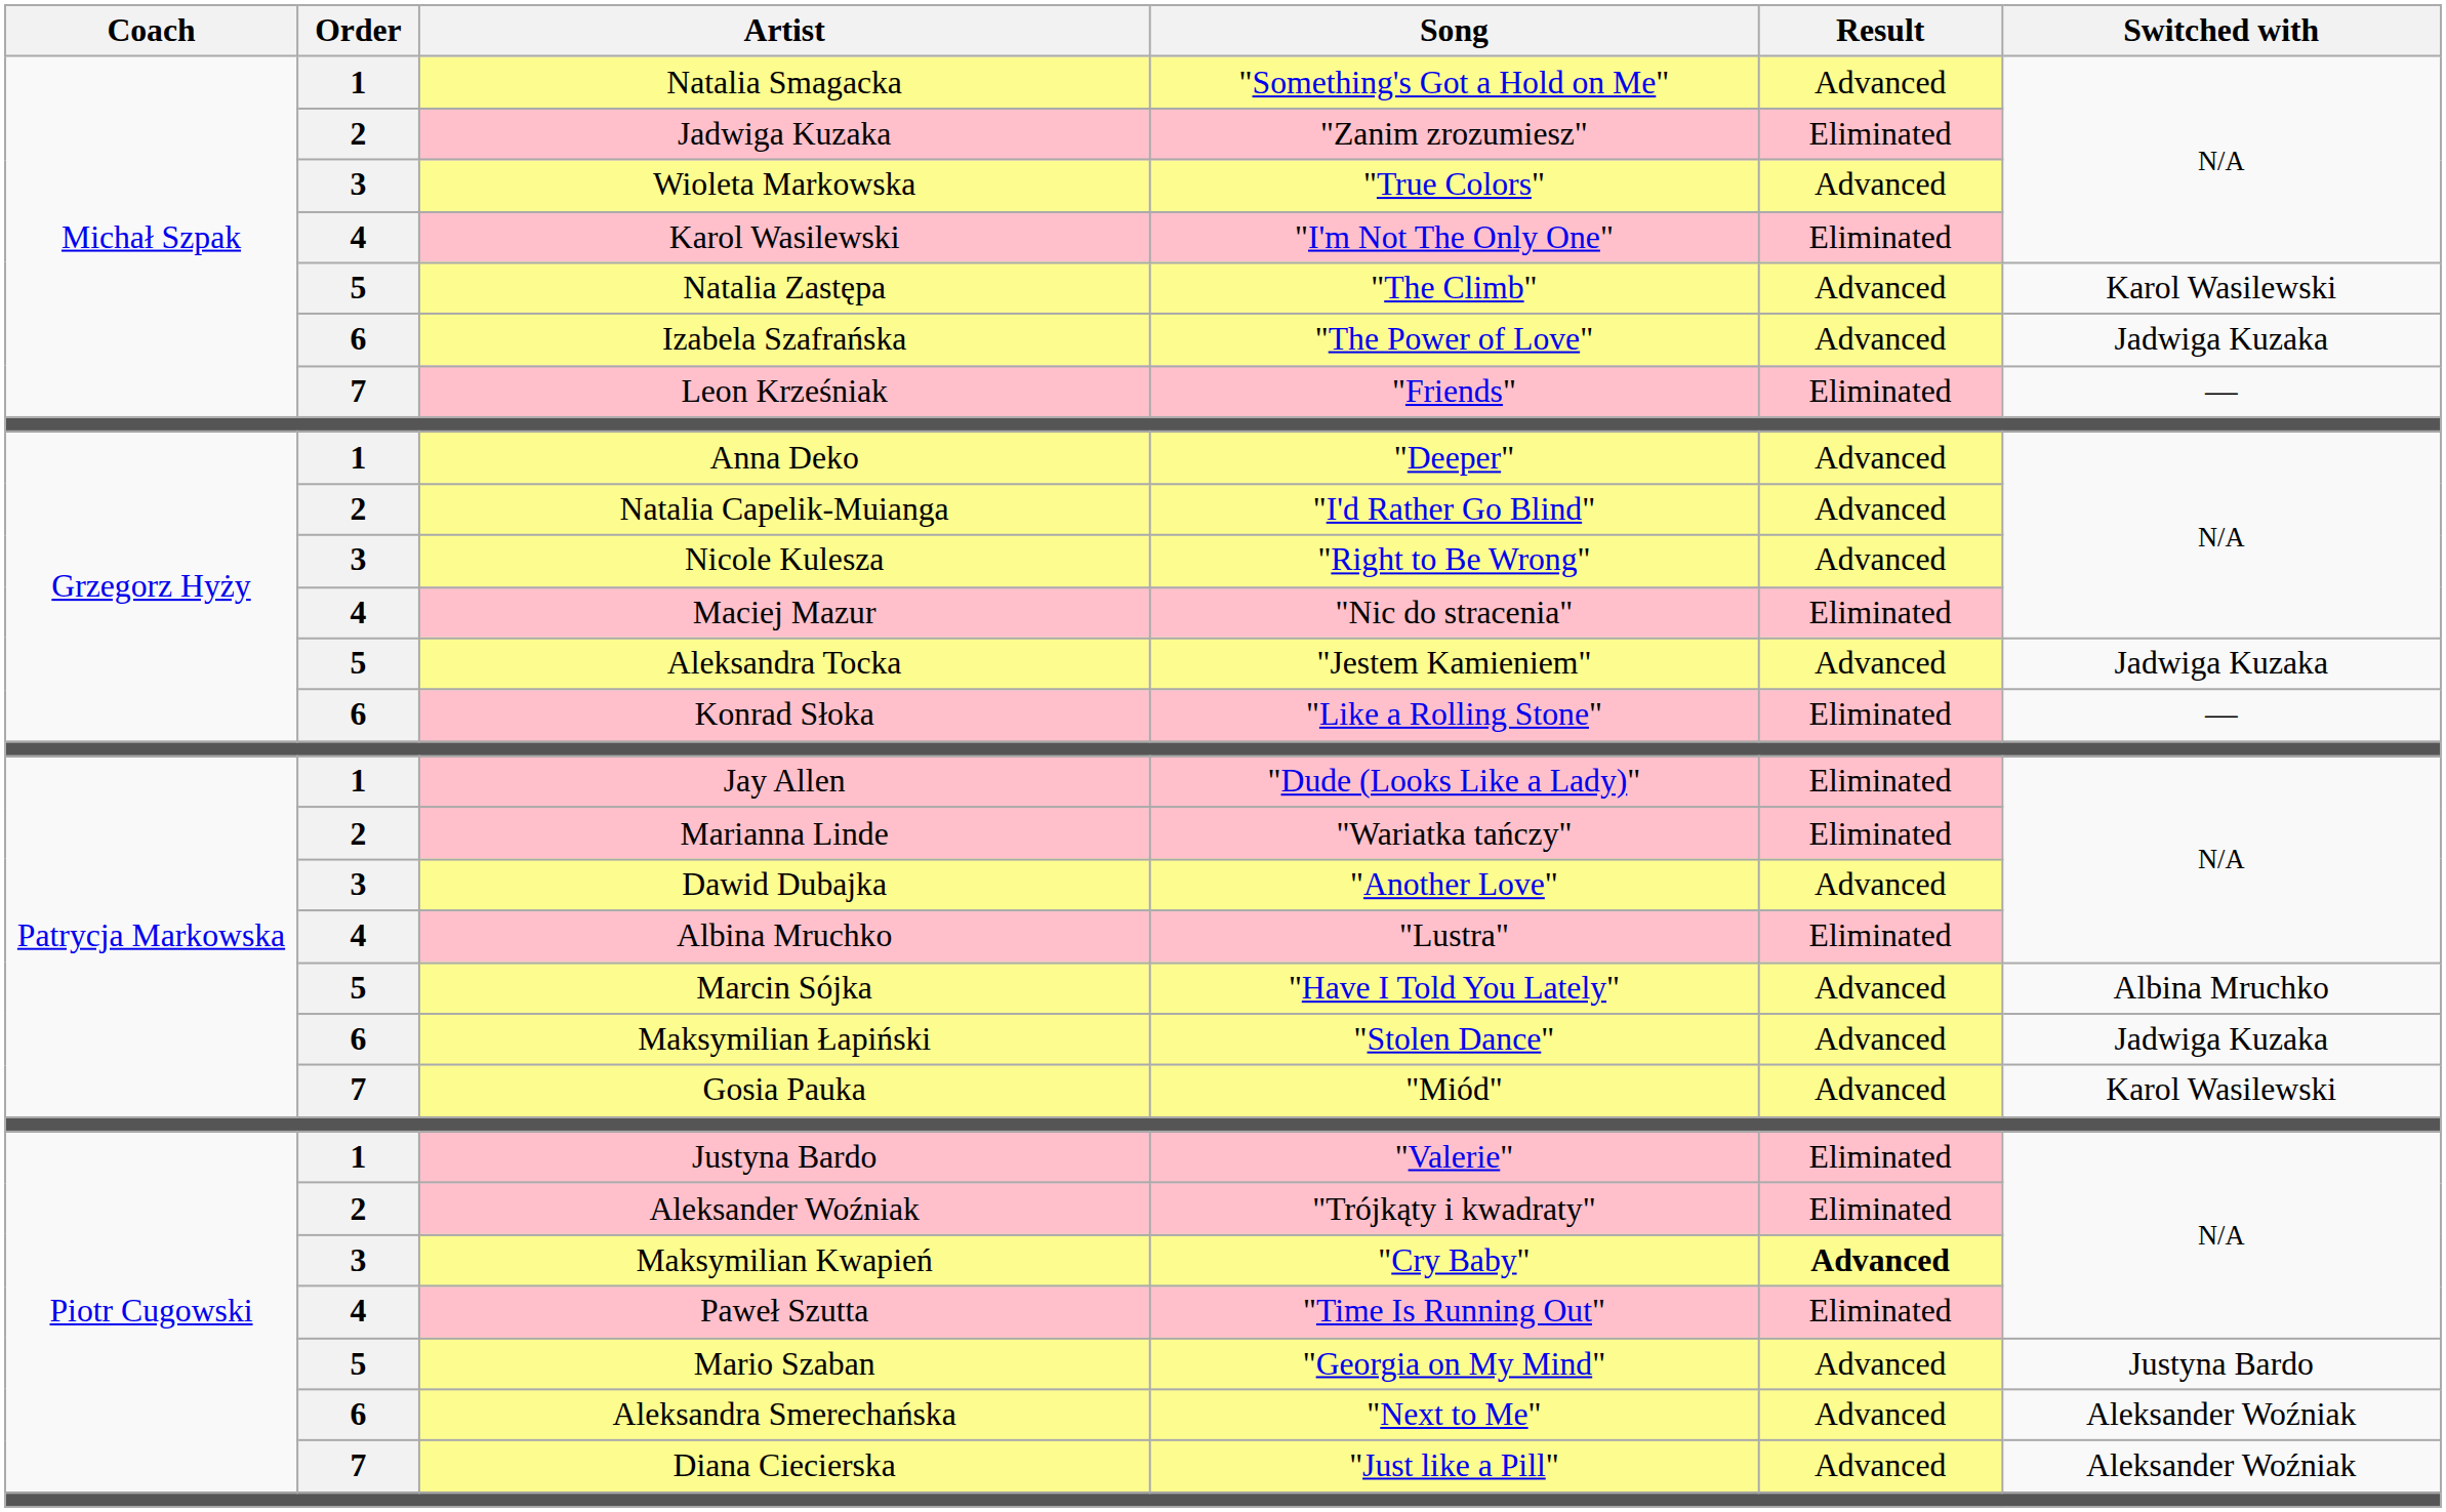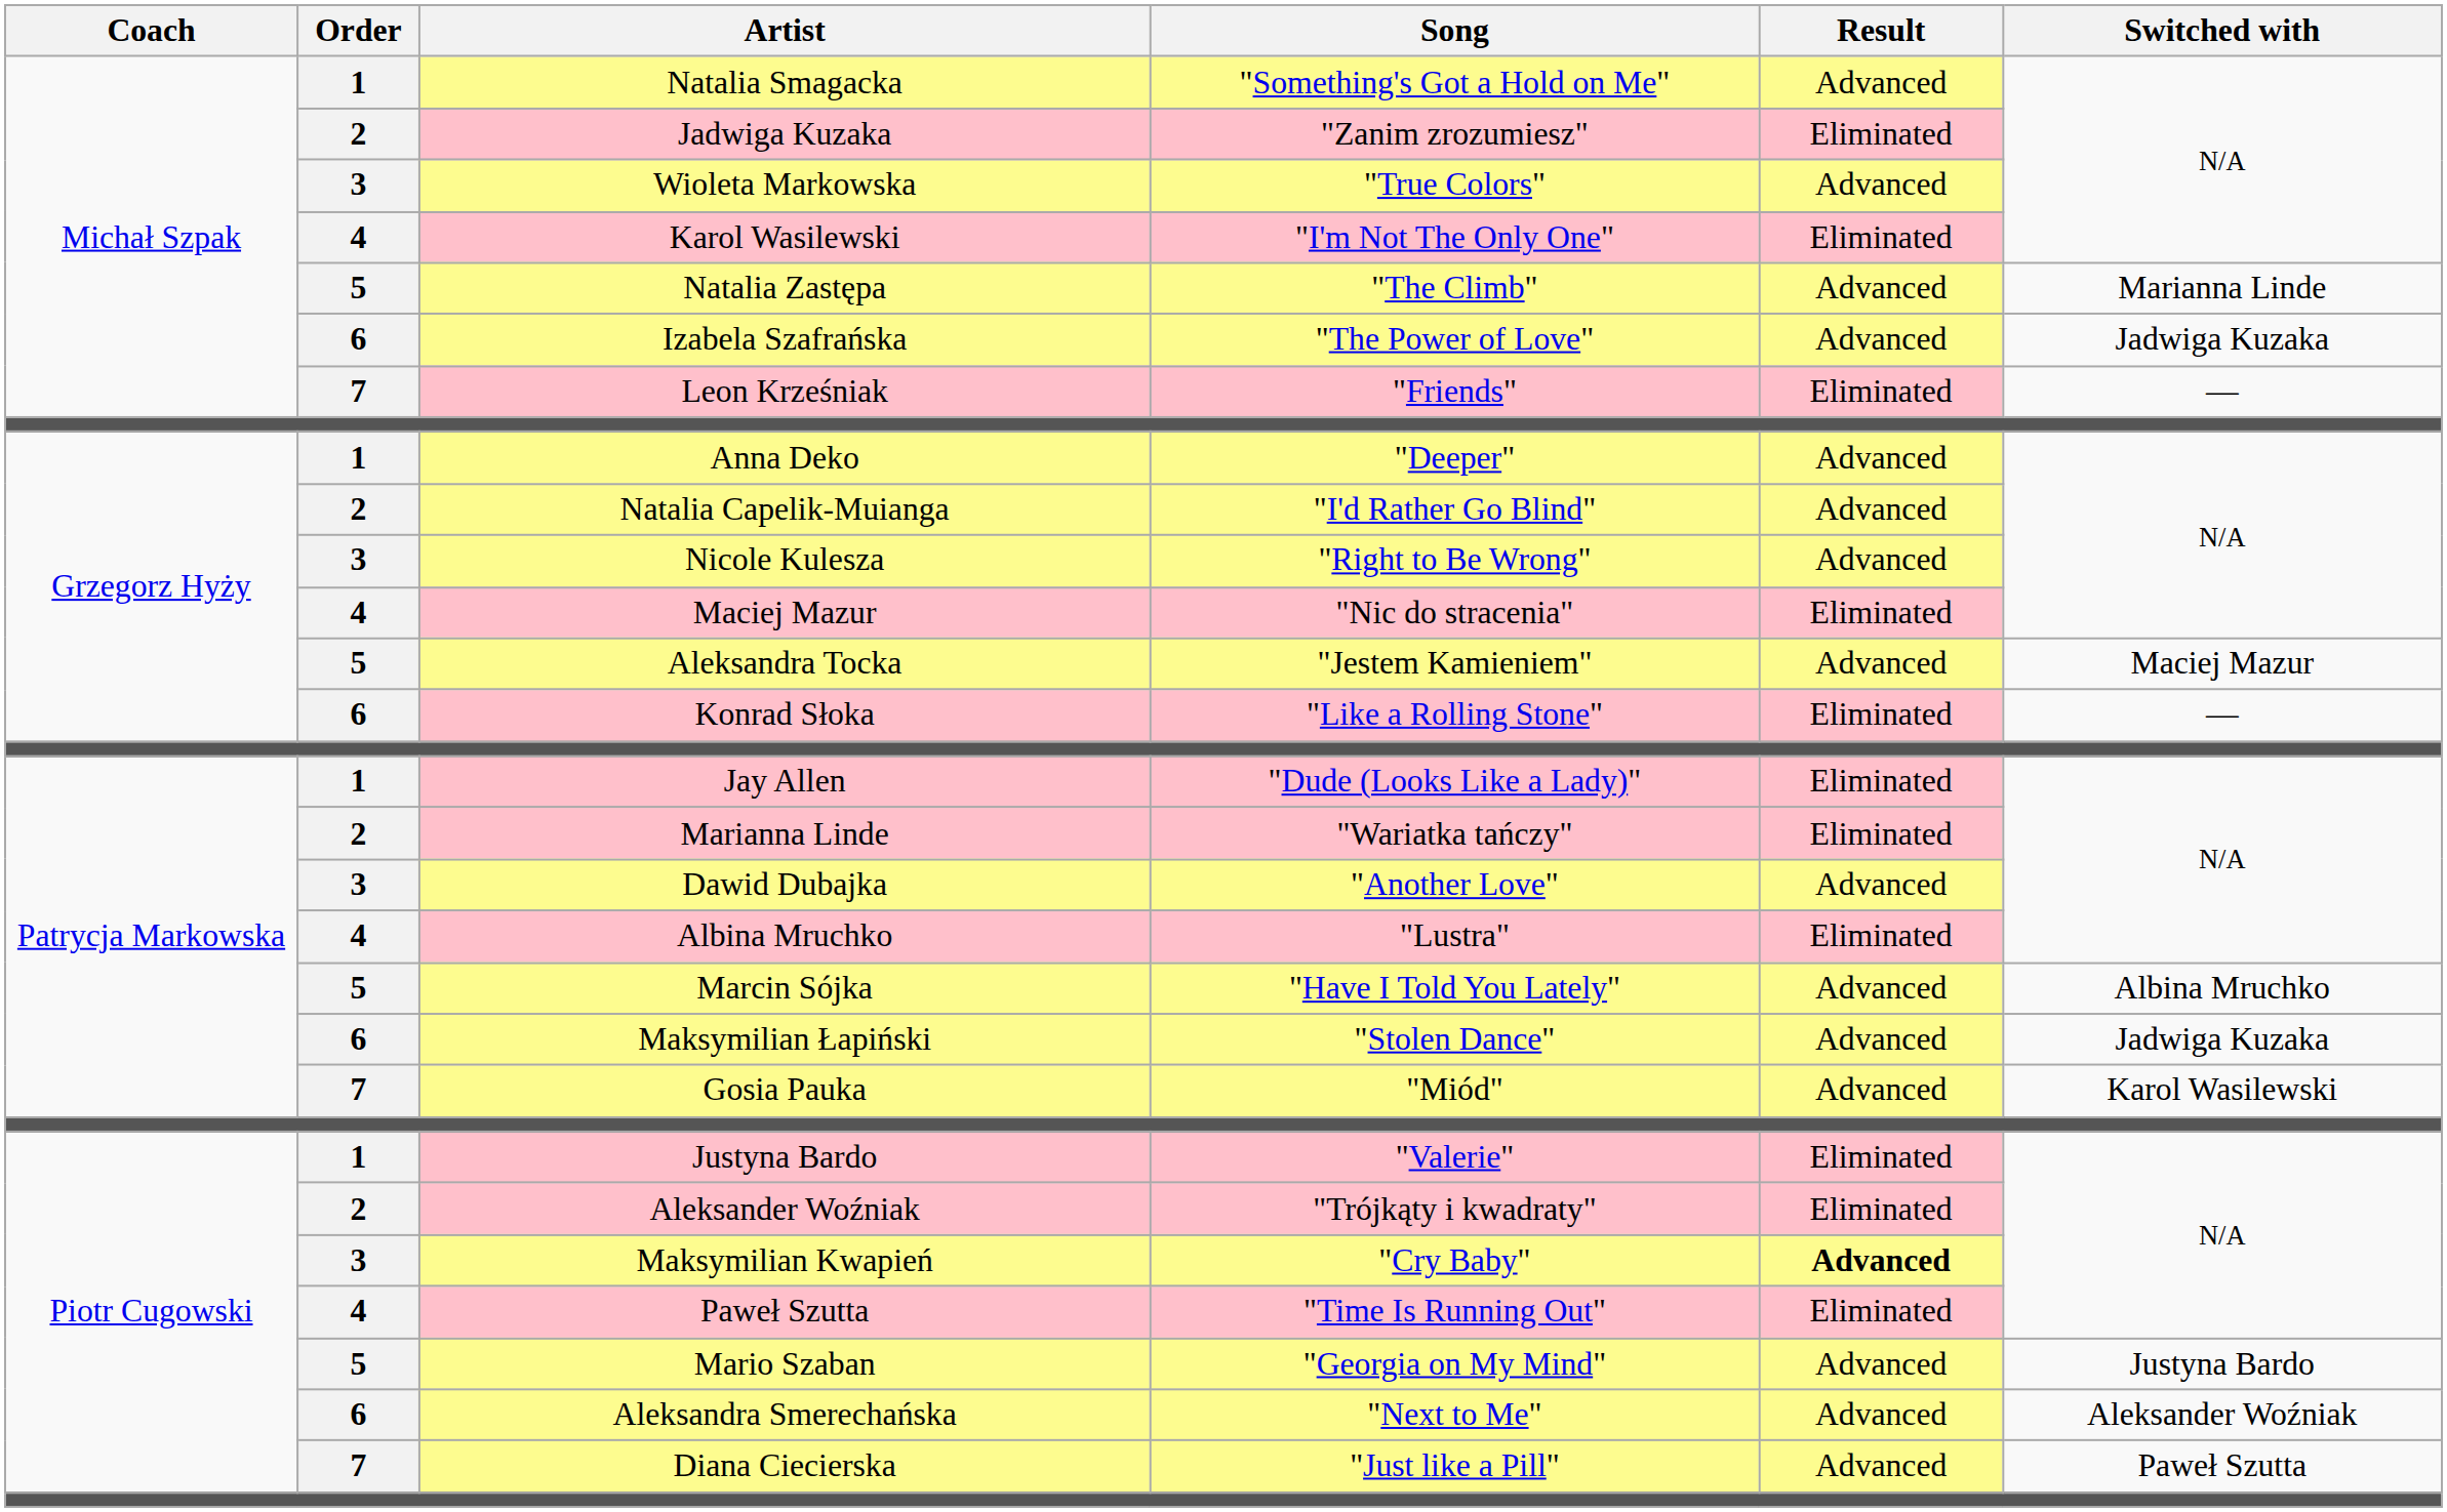Natalia Zastępa | Switched with: Karol Wasilewski -> Marianna Linde
Aleksandra Tocka | Switched with: Jadwiga Kuzaka -> Maciej Mazur
Diana Ciecierska | Switched with: Aleksander Woźniak -> Paweł Szutta
